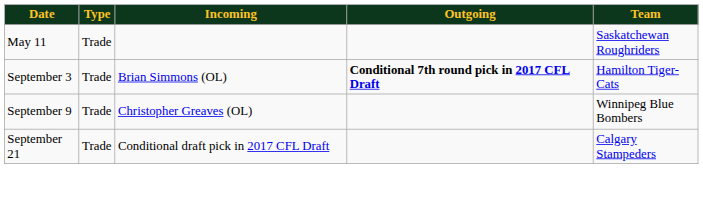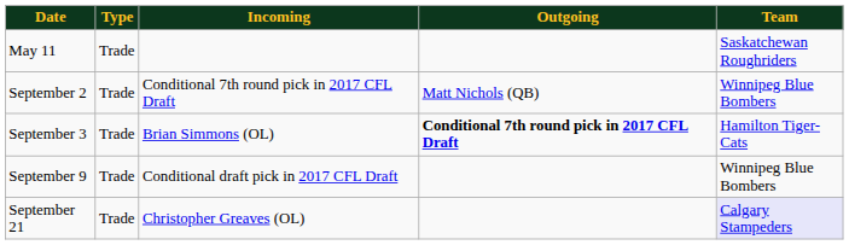+ row: September 2 | Trade | Conditional 7th round pick in 2017 CFL Draft | Matt Nichols (QB) | Winnipeg Blue Bombers
September 9 | Incoming: Christopher Greaves (OL) -> Conditional draft pick in 2017 CFL Draft
September 21 | Incoming: Conditional draft pick in 2017 CFL Draft -> Christopher Greaves (OL)
September 21 | Team: no background -> lavender background
